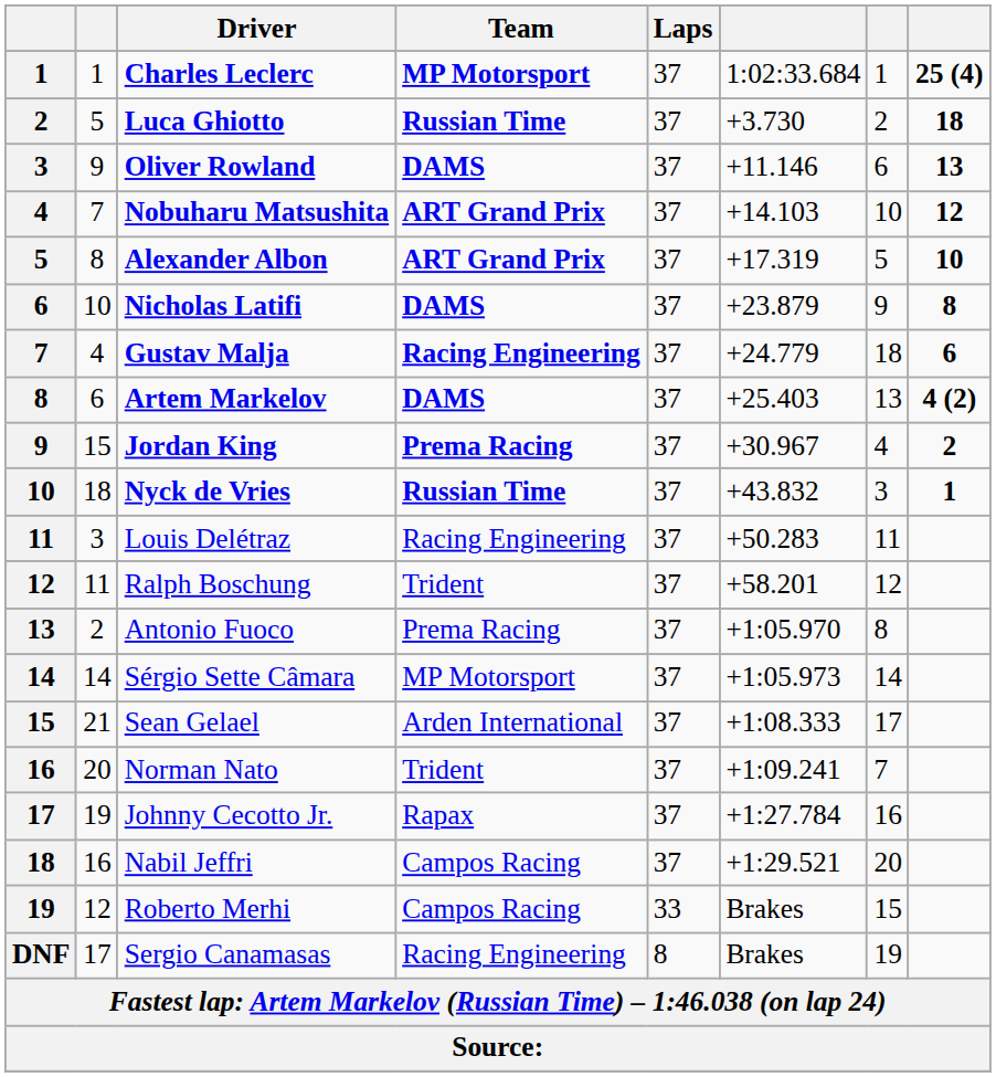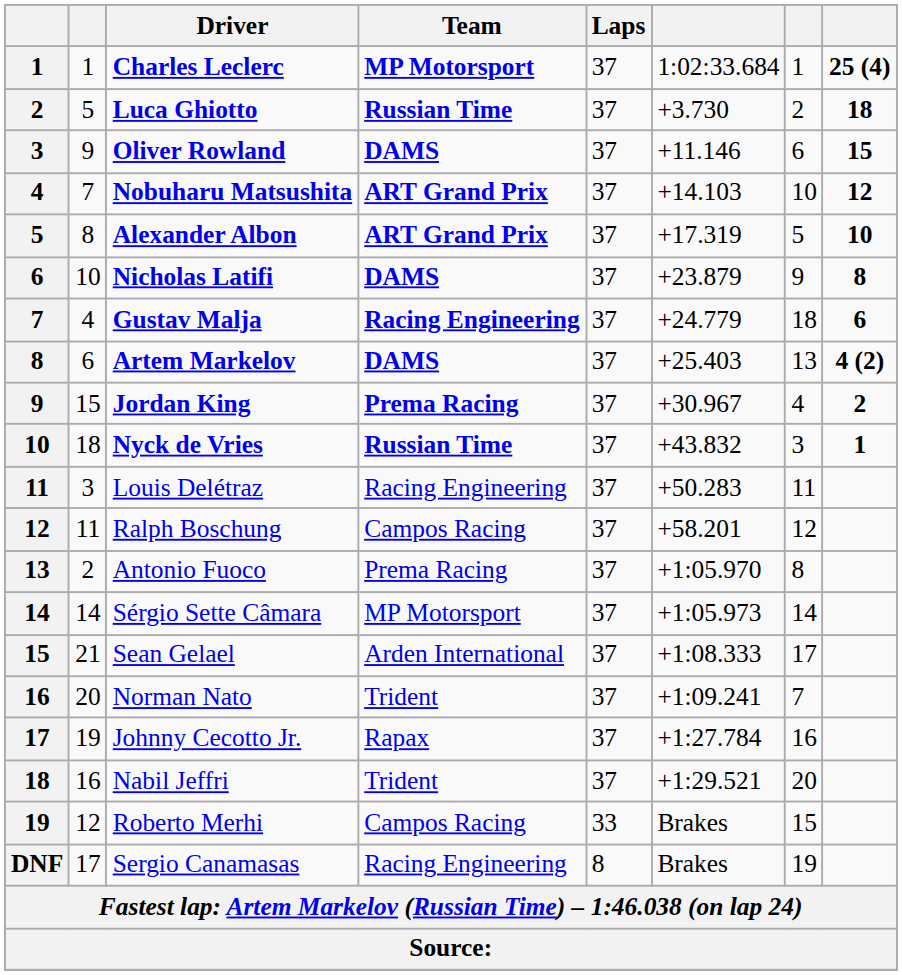Oliver Rowland | column 8: 13 -> 15
Ralph Boschung | Team: Trident -> Campos Racing
Nabil Jeffri | Team: Campos Racing -> Trident
